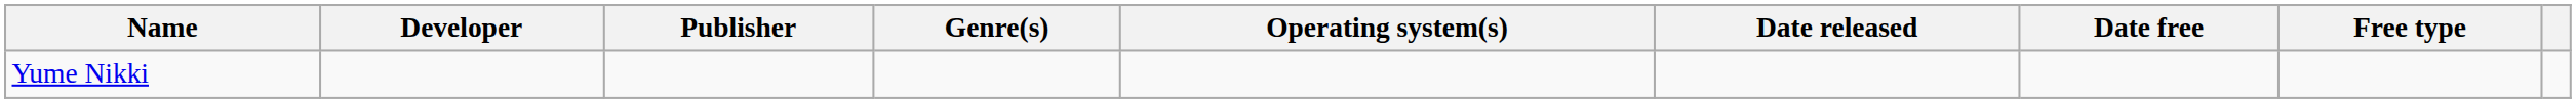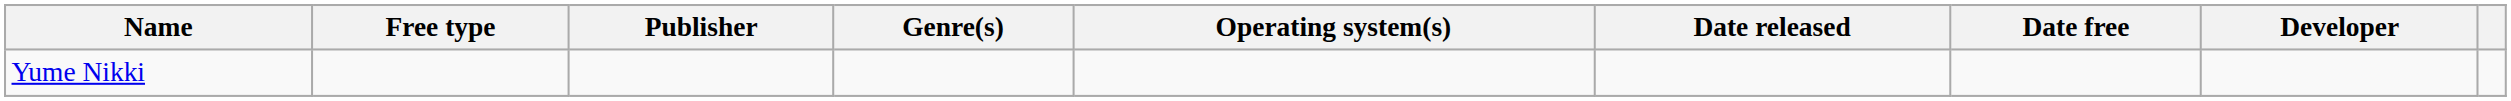columns swapped: Developer <-> Free type
